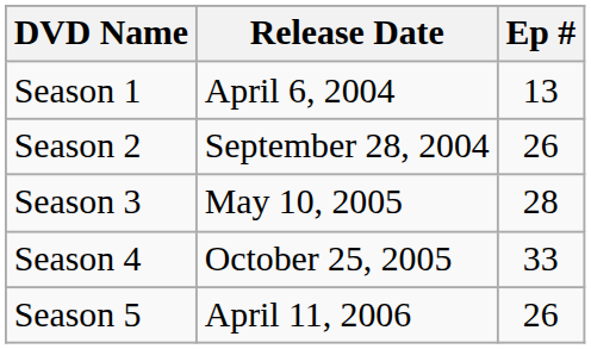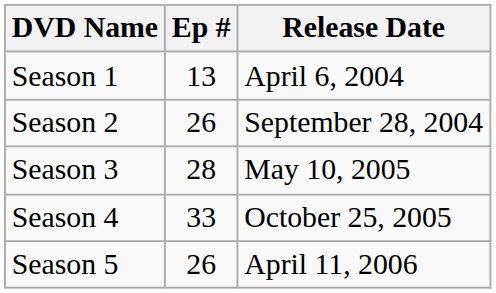columns swapped: Ep # <-> Release Date
